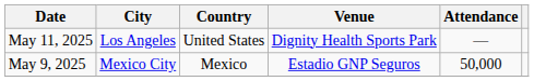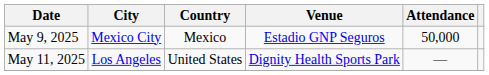rows swapped: May 9, 2025 <-> May 11, 2025
